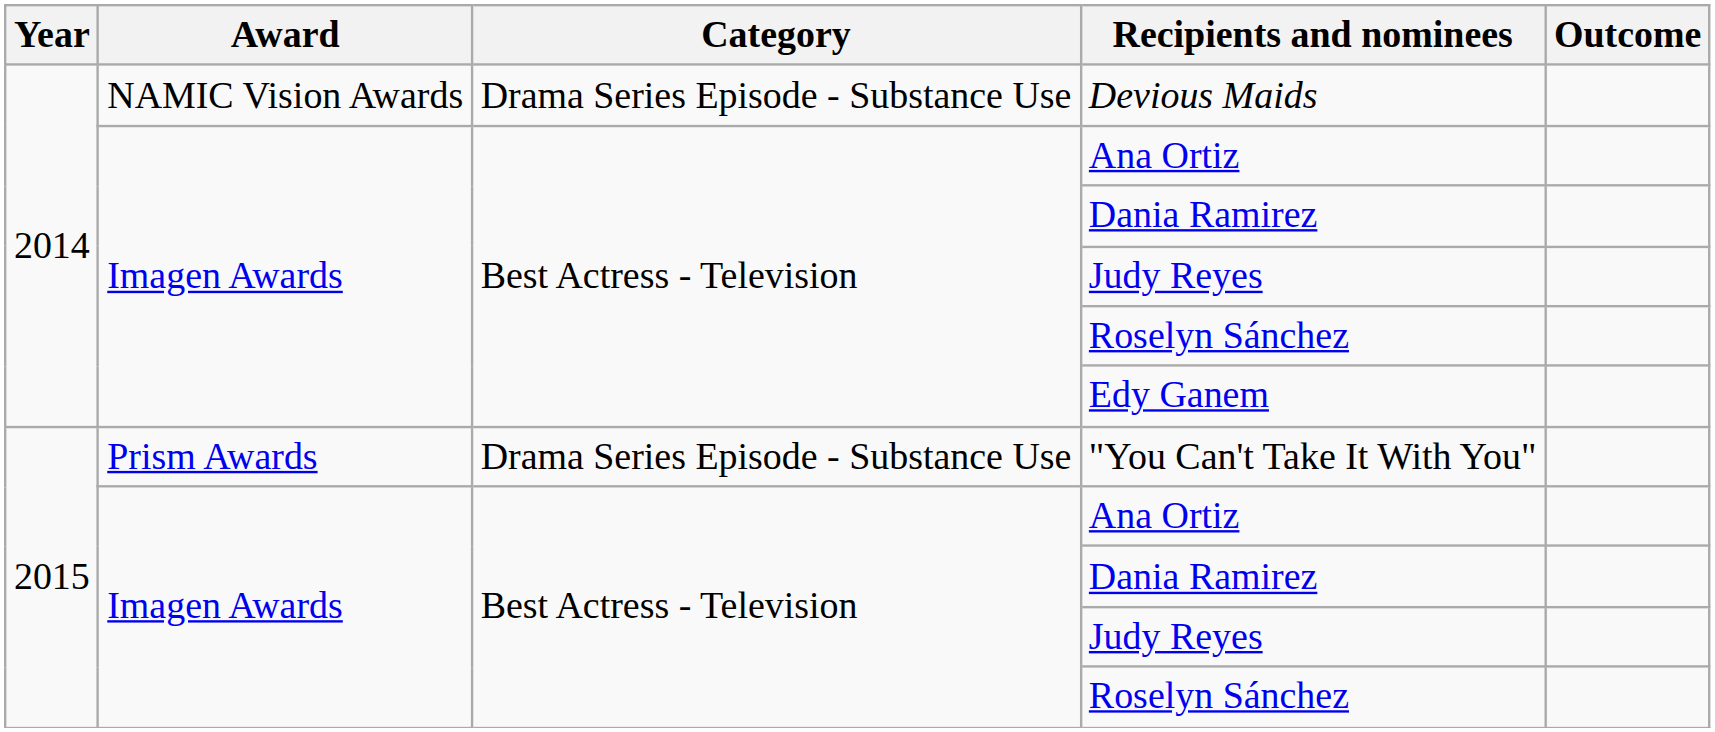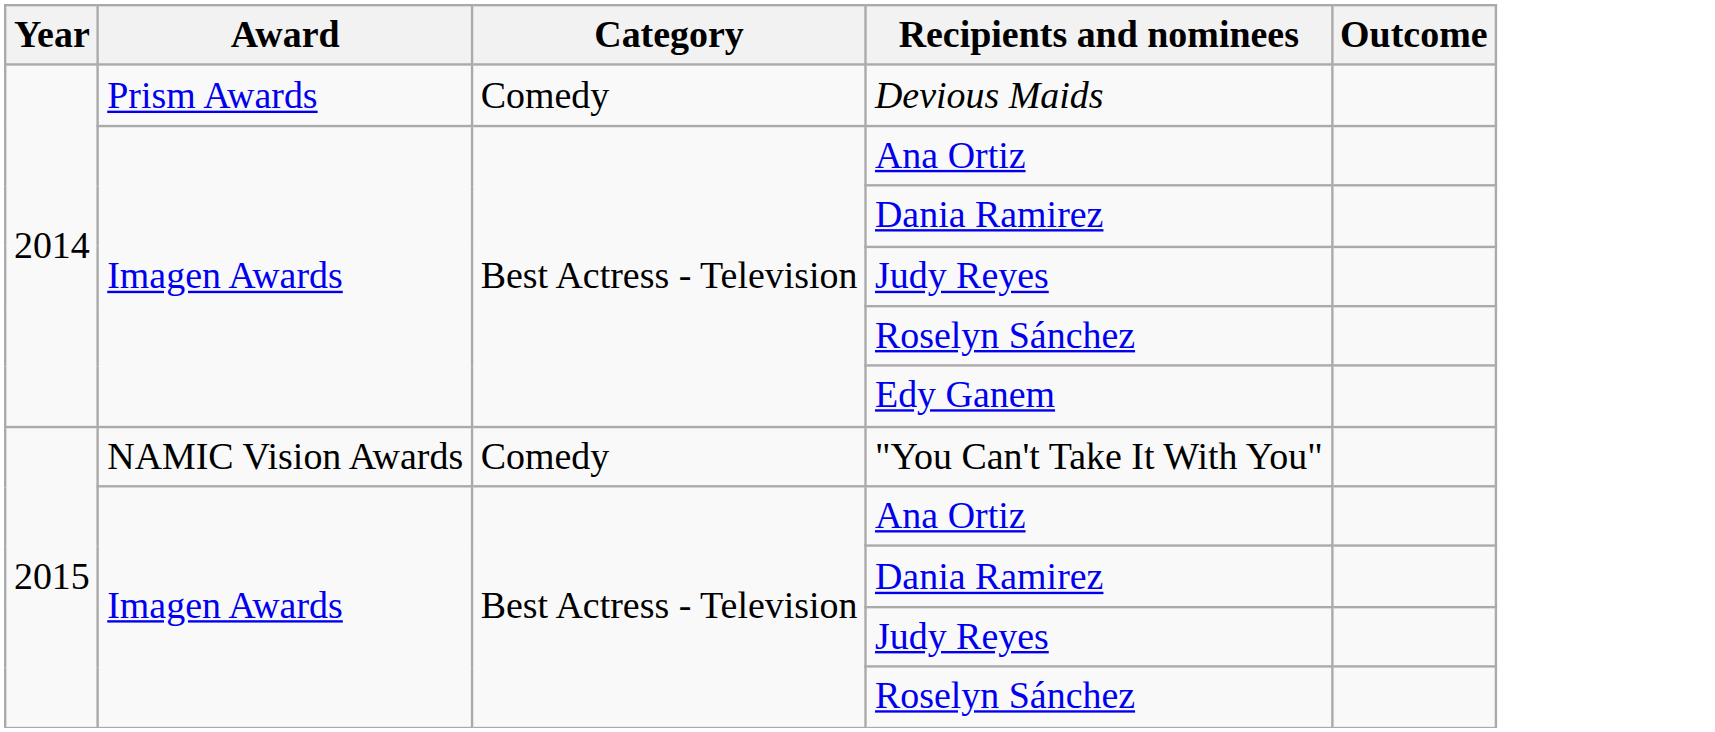Devious Maids | Award: NAMIC Vision Awards -> Prism Awards
Devious Maids | Category: Drama Series Episode - Substance Use -> Comedy
"You Can't Take It With You" | Award: Prism Awards -> NAMIC Vision Awards
"You Can't Take It With You" | Category: Drama Series Episode - Substance Use -> Comedy
